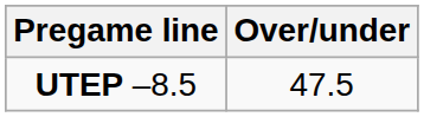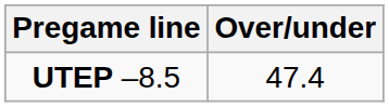UTEP –8.5 | Over/under: 47.5 -> 47.4
